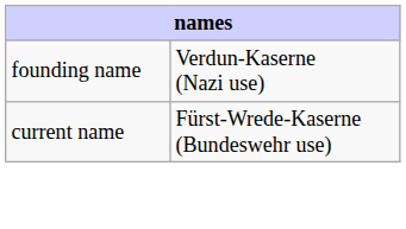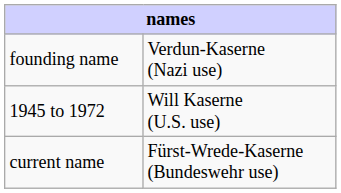+ row: 1945 to 1972 | Will Kaserne (U.S. use)
